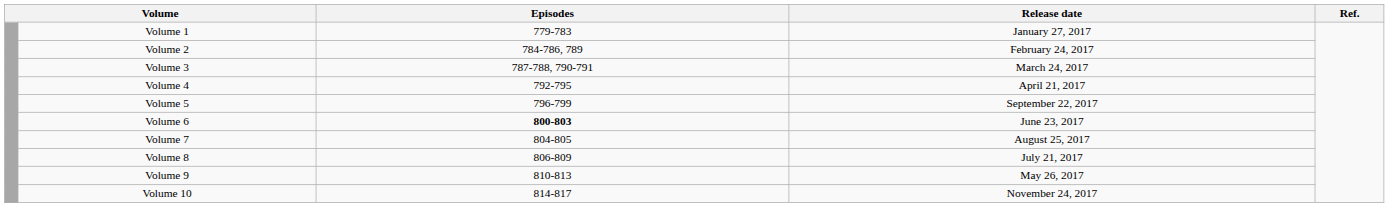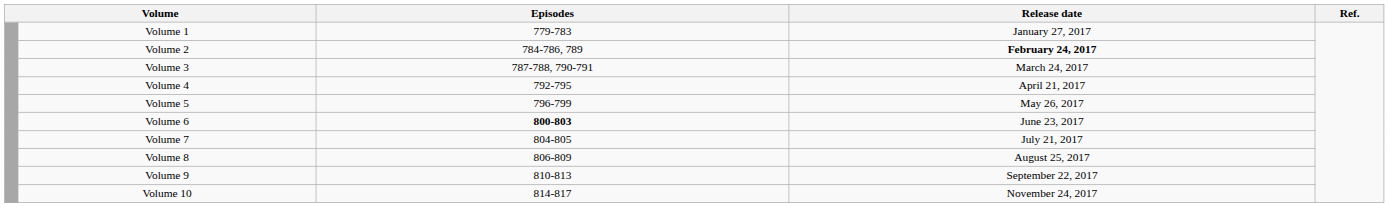Volume 2 | Release date: normal -> bold
Volume 5 | Release date: September 22, 2017 -> May 26, 2017
Volume 7 | Release date: August 25, 2017 -> July 21, 2017
Volume 8 | Release date: July 21, 2017 -> August 25, 2017
Volume 9 | Release date: May 26, 2017 -> September 22, 2017
